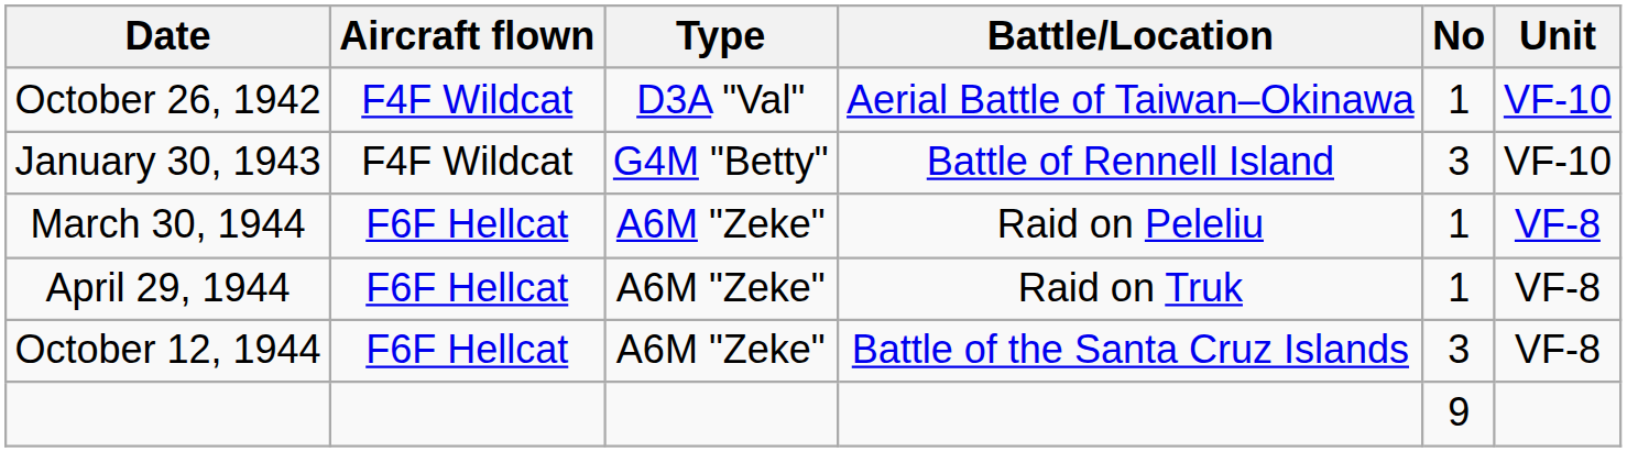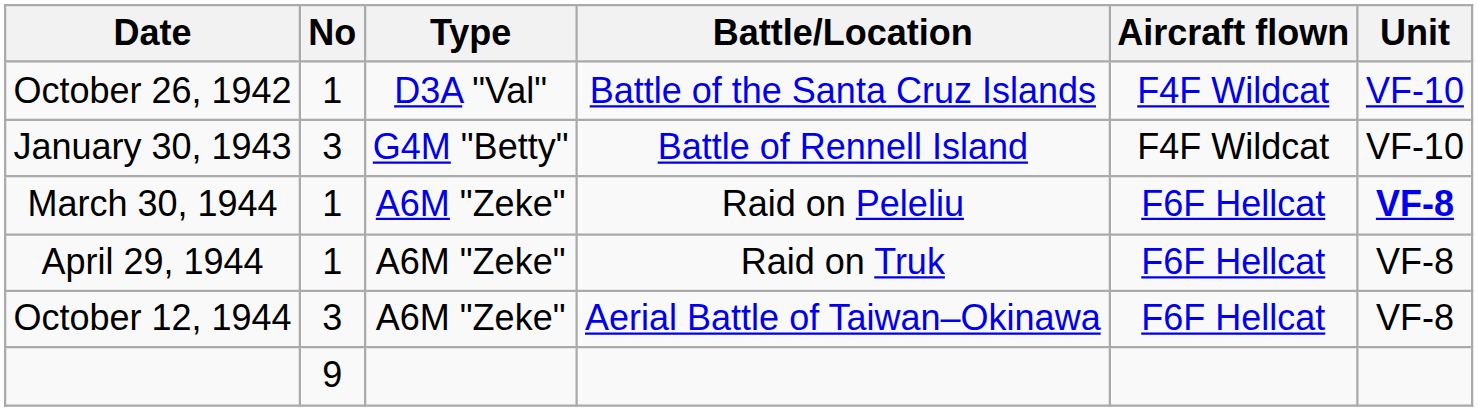columns swapped: No <-> Aircraft flown
October 26, 1942 | Battle/Location: Aerial Battle of Taiwan–Okinawa -> Battle of the Santa Cruz Islands
March 30, 1944 | Unit: normal -> bold
October 12, 1944 | Battle/Location: Battle of the Santa Cruz Islands -> Aerial Battle of Taiwan–Okinawa
